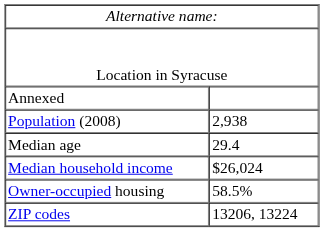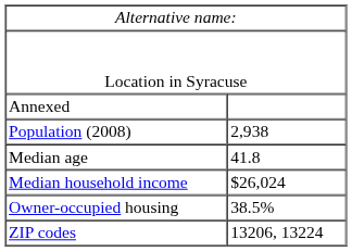Median age | column 2: 29.4 -> 41.8
Owner-occupied housing | column 2: 58.5% -> 38.5%
